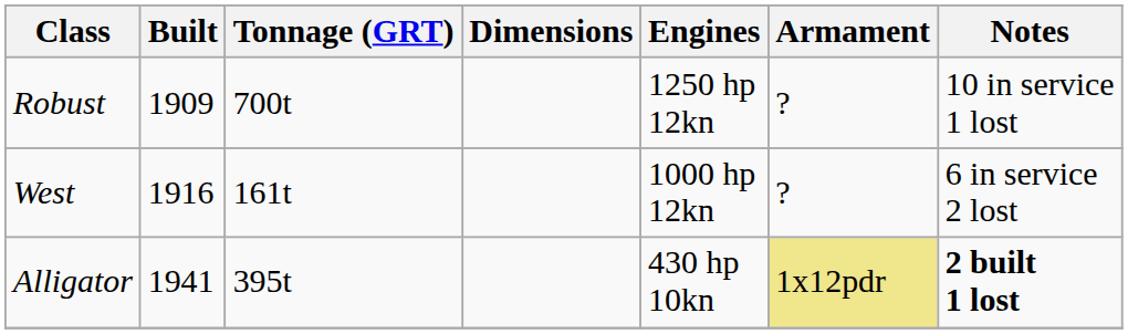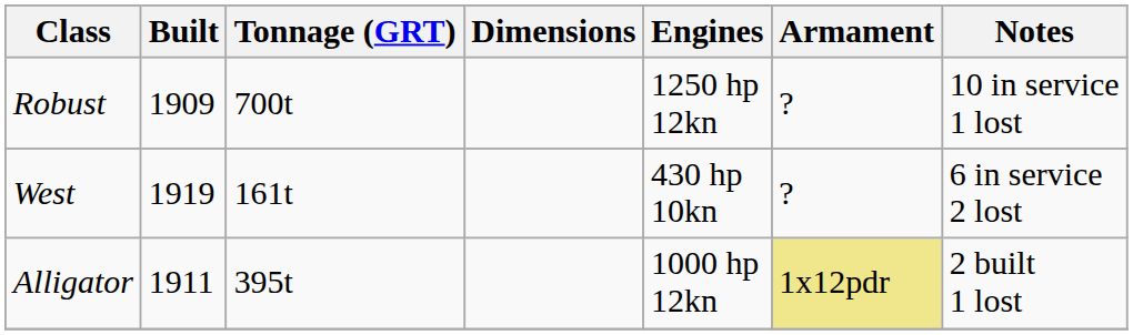West | Built: 1916 -> 1919
West | Engines: 1000 hp 12kn -> 430 hp 10kn
Alligator | Built: 1941 -> 1911
Alligator | Engines: 430 hp 10kn -> 1000 hp 12kn
Alligator | Notes: bold -> normal
